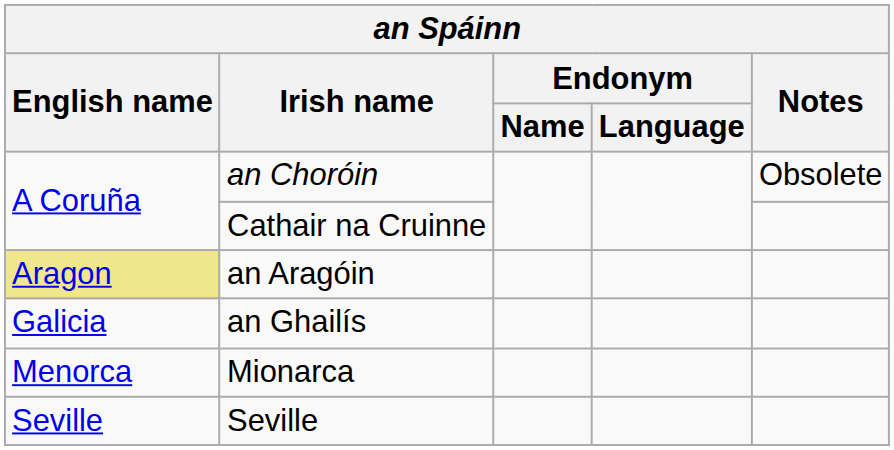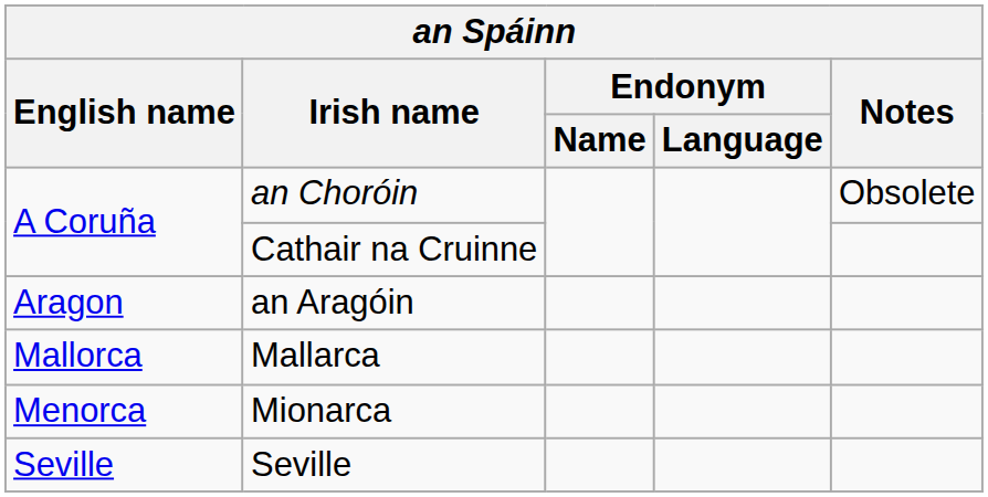an Aragóin | English name: khaki background -> no background
- row: Galicia | an Ghailís
+ row: Mallorca | Mallarca
